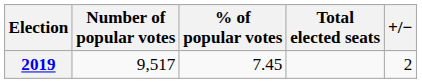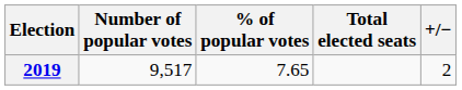2019 | % of popular votes: 7.45 -> 7.65
